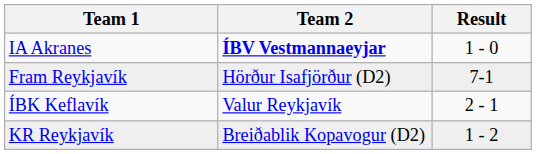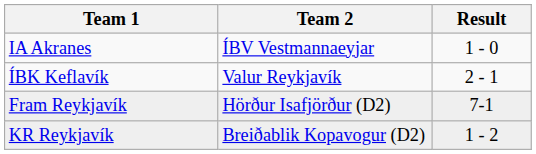IA Akranes | Team 2: bold -> normal
rows swapped: Fram Reykjavík <-> ÍBK Keflavík
